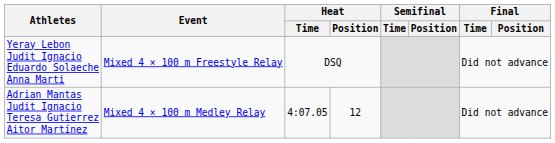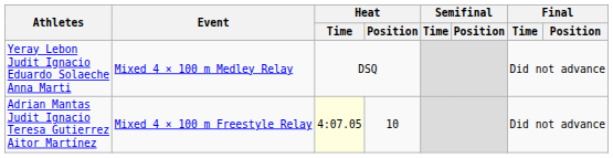Yeray Lebon Judit Ignacio Eduardo Solaeche Anna Marti | Event: Mixed 4 × 100 m Freestyle Relay -> Mixed 4 × 100 m Medley Relay
Adrian Mantas Judit Ignacio Teresa Gutierrez Aitor Martínez | Event: Mixed 4 × 100 m Medley Relay -> Mixed 4 × 100 m Freestyle Relay
Adrian Mantas Judit Ignacio Teresa Gutierrez Aitor Martínez | Heat / Time: no background -> lightyellow background
Adrian Mantas Judit Ignacio Teresa Gutierrez Aitor Martínez | Heat / Position: 12 -> 10
